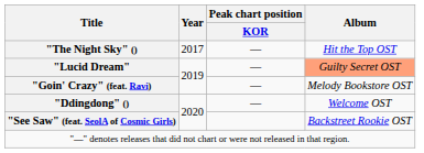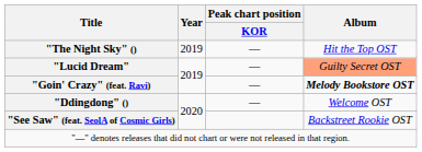"The Night Sky" () | Year: 2017 -> 2019
"Goin' Crazy" (feat. Ravi) | Album: normal -> bold
